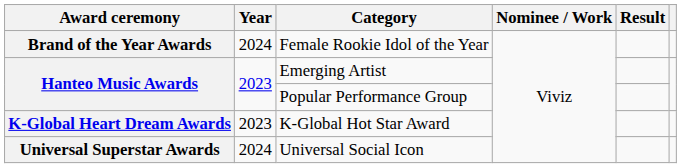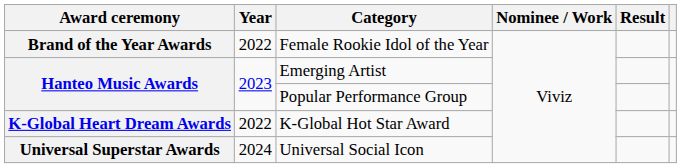Female Rookie Idol of the Year | Year: 2024 -> 2022
K-Global Hot Star Award | Year: 2023 -> 2022
